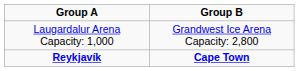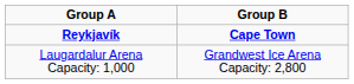rows swapped: Reykjavík <-> Laugardalur Arena Capacity: 1,000
